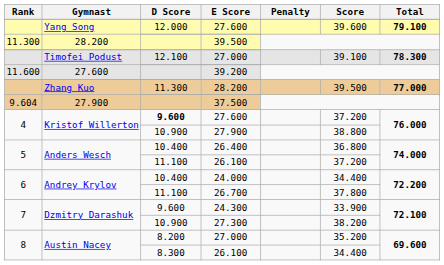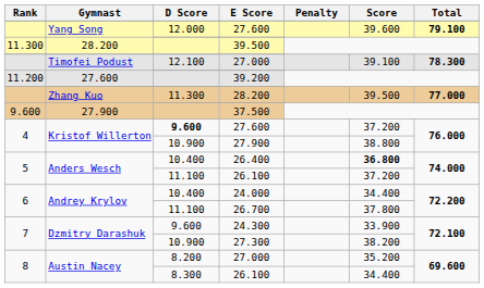39.200 | Rank: 11.600 -> 11.200
37.500 | Rank: 9.604 -> 9.600
26.400 | Score: normal -> bold
